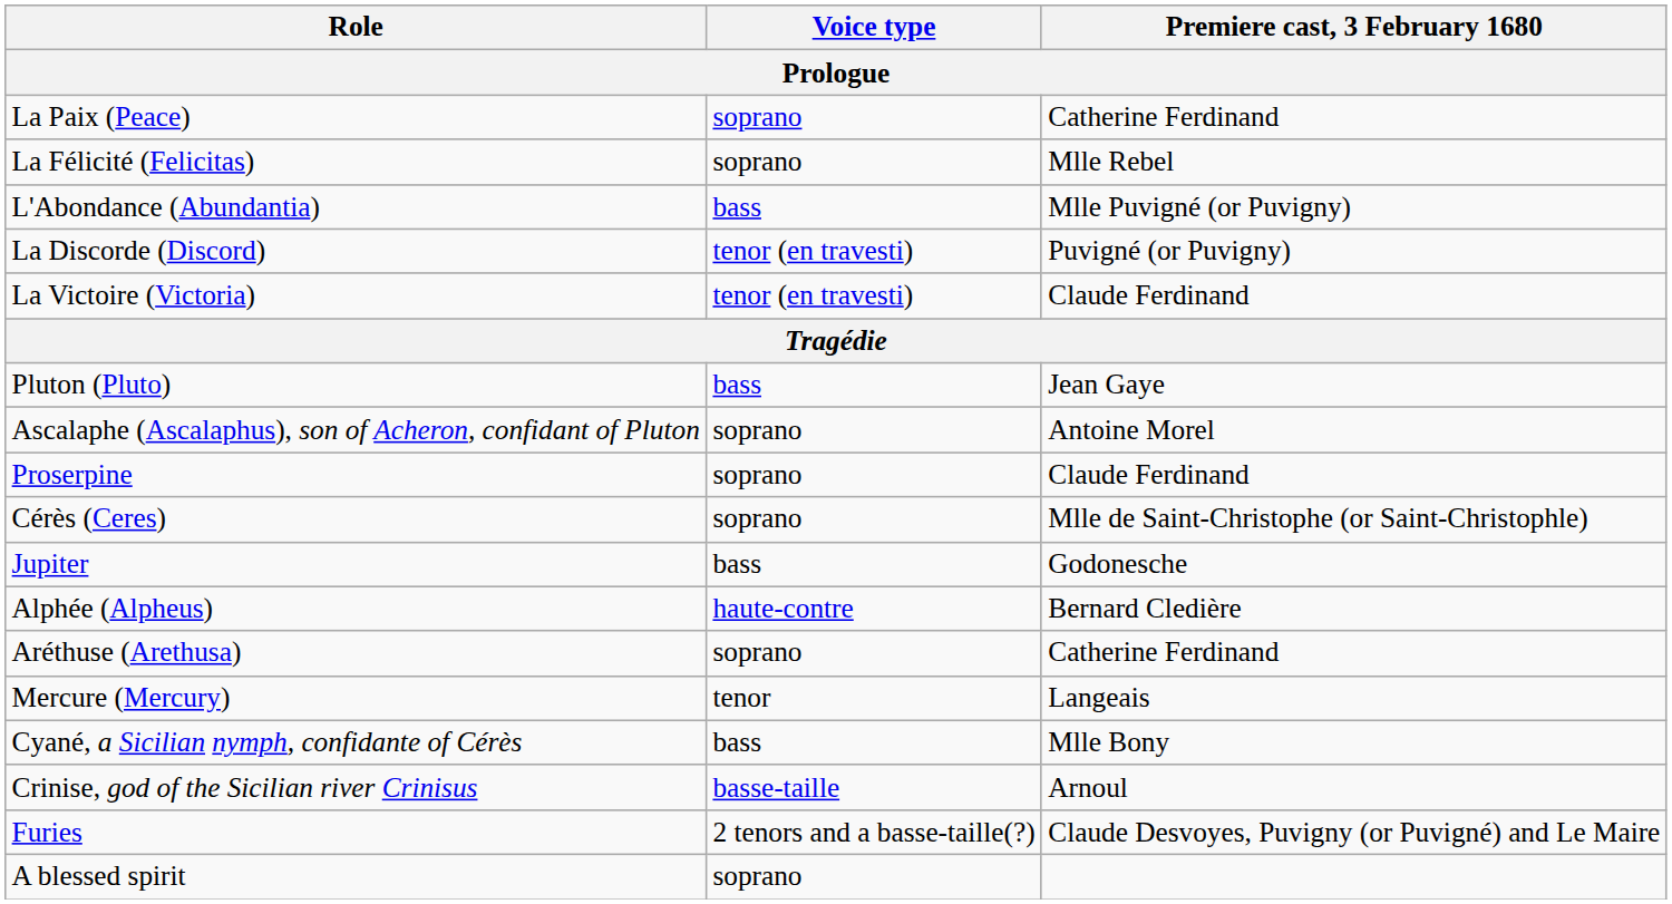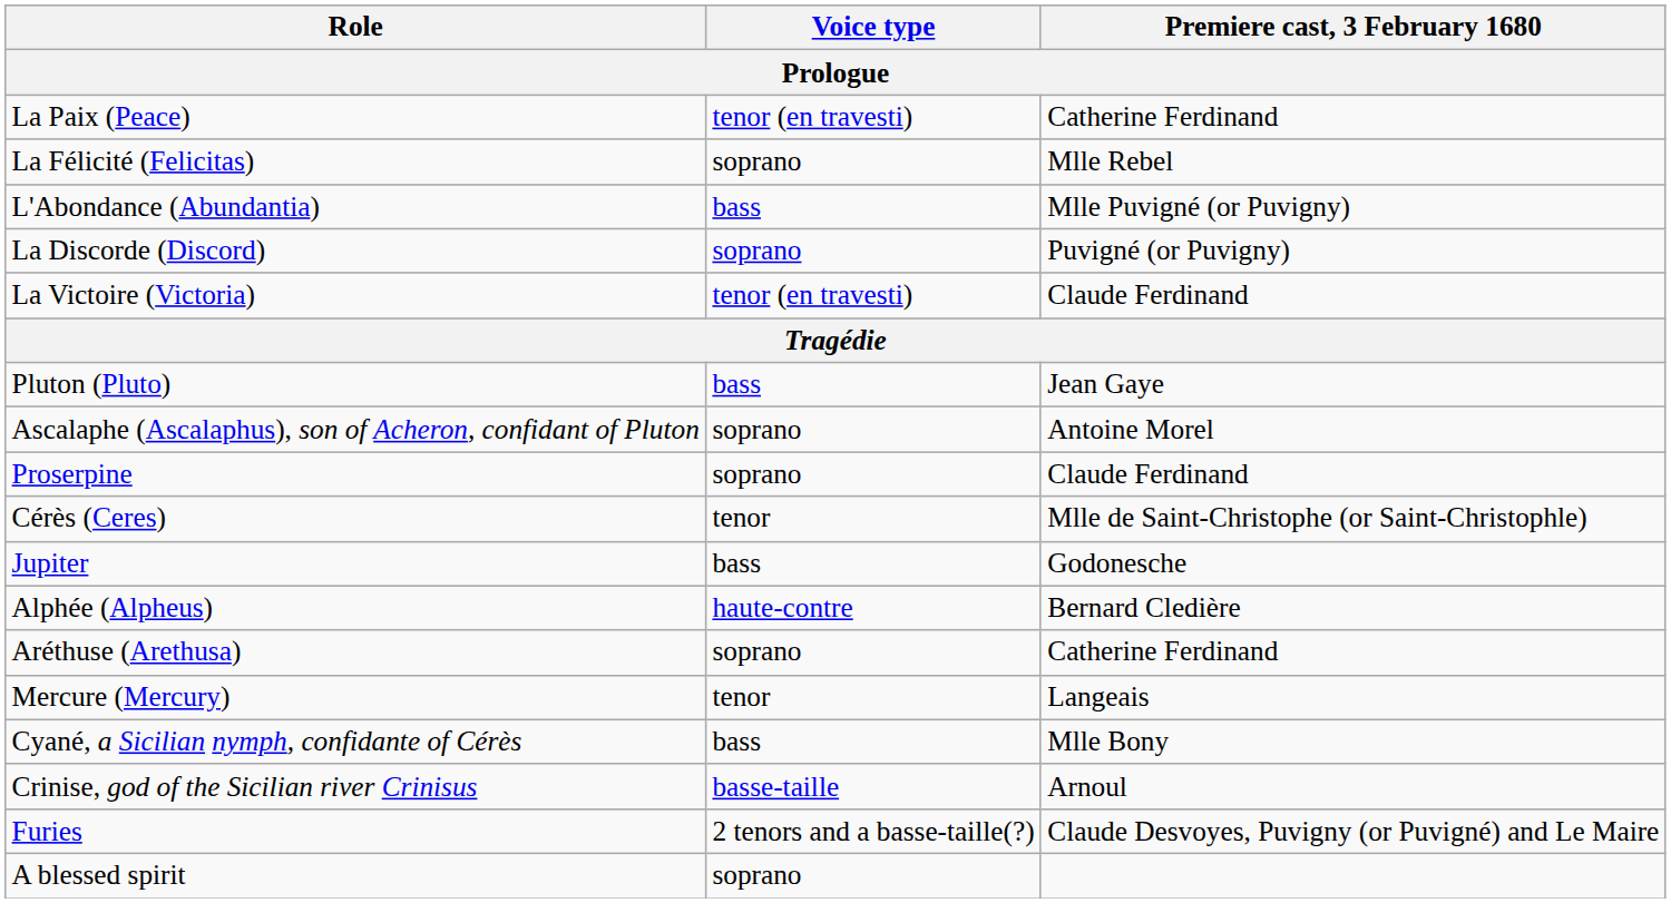La Paix (Peace) | Voice type: soprano -> tenor (en travesti)
La Discorde (Discord) | Voice type: tenor (en travesti) -> soprano
Cérès (Ceres) | Voice type: soprano -> tenor
